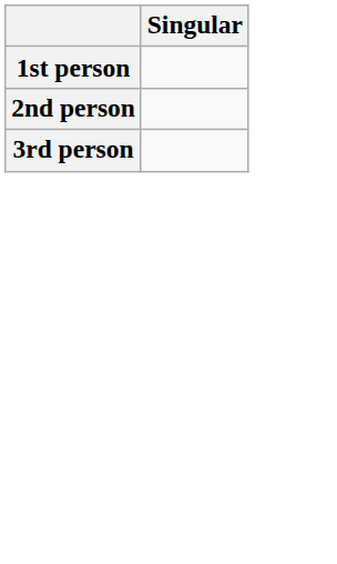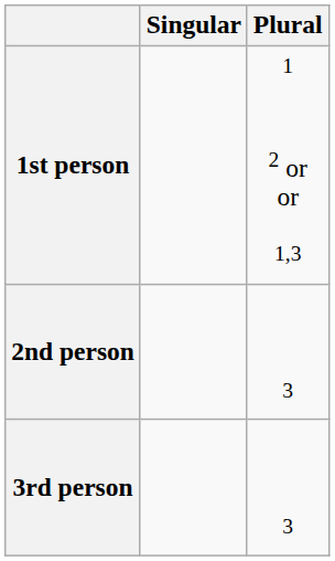+ column: Plural | 1 2 or or 1,3 | 3 | 3
